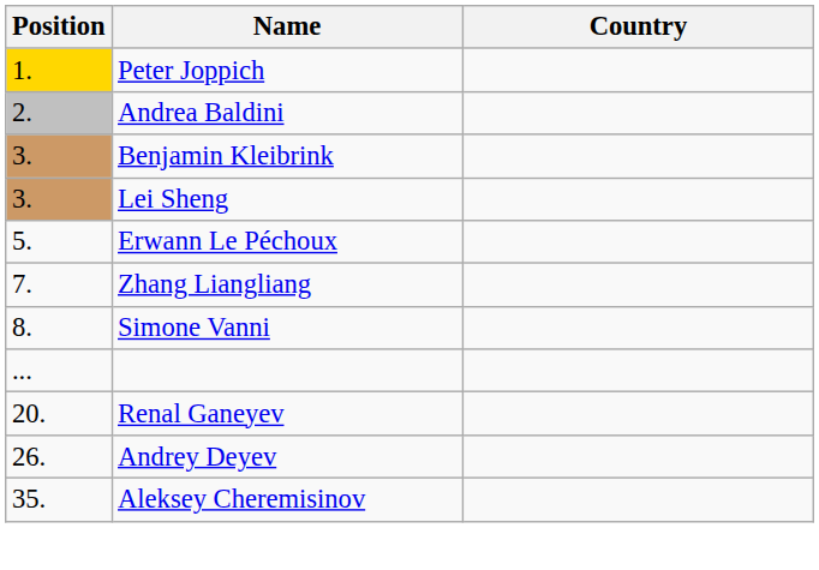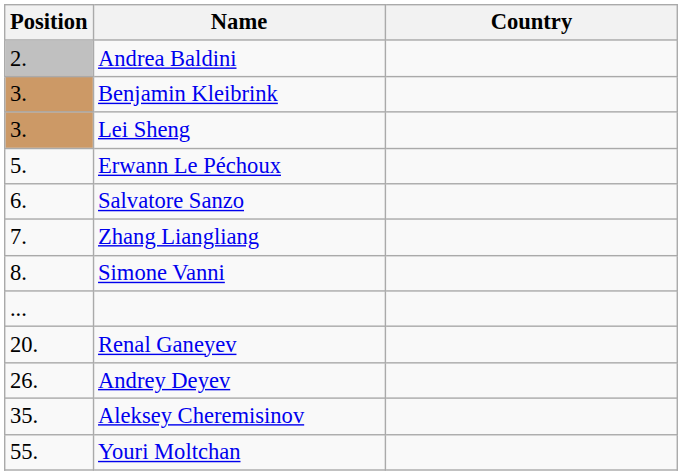- row: 1. | Peter Joppich
+ row: 6. | Salvatore Sanzo
+ row: 55. | Youri Moltchan
